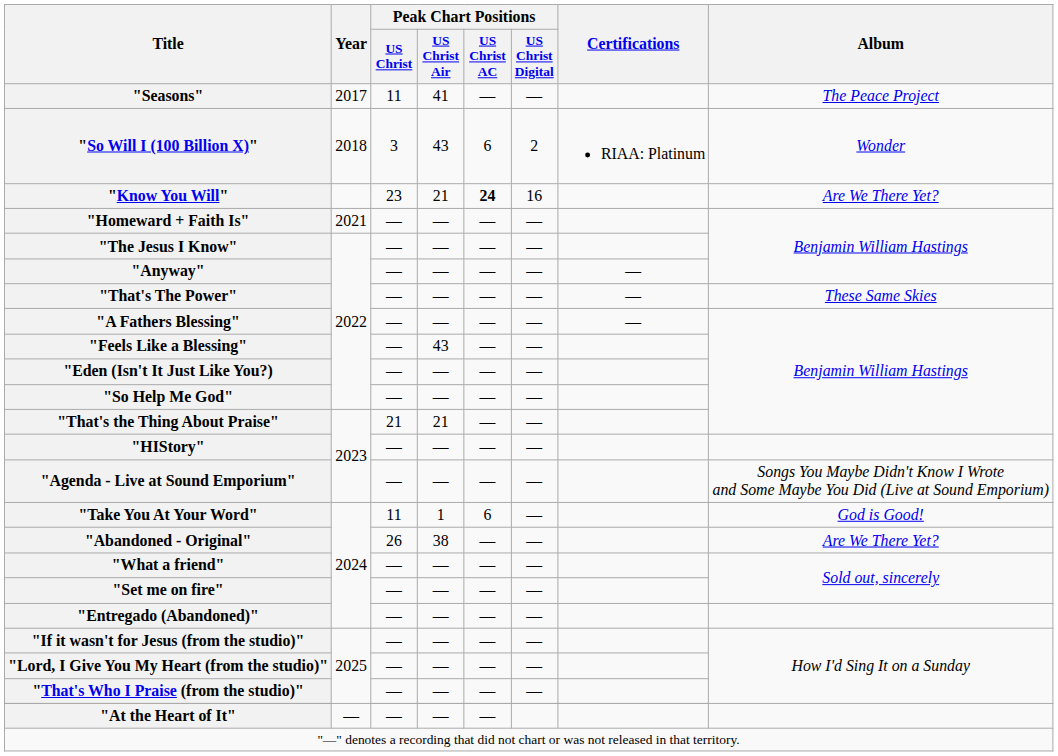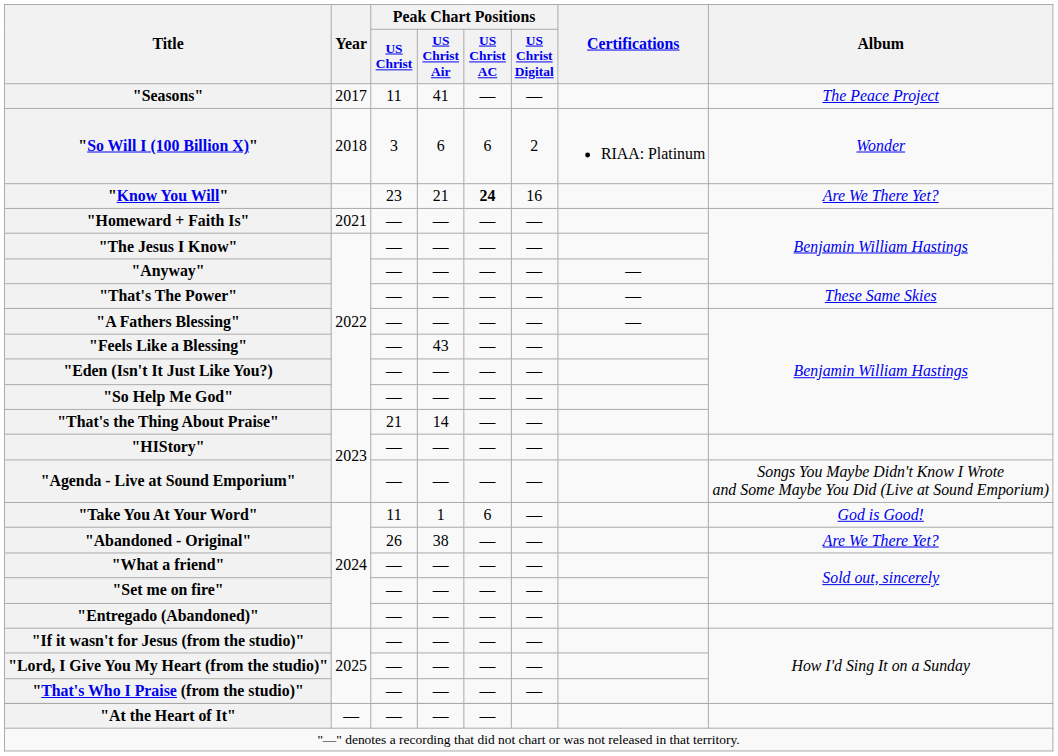"So Will I (100 Billion X)" | Peak Chart Positions / US Christ Air: 43 -> 6
"That's the Thing About Praise" | Peak Chart Positions / US Christ Air: 21 -> 14
